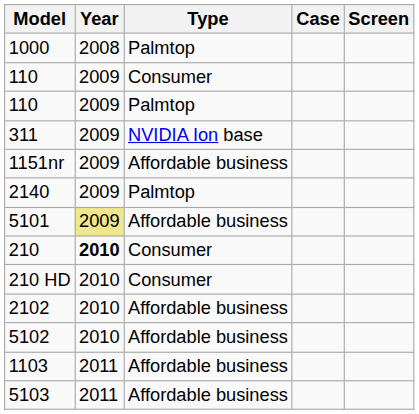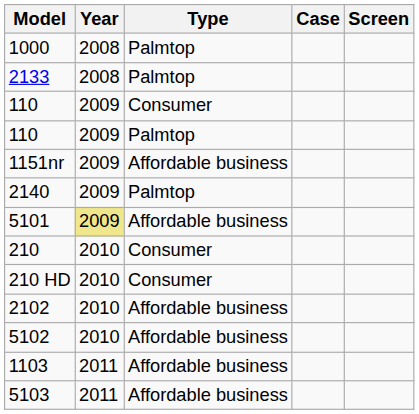+ row: 2133 | 2008 | Palmtop
- row: 311 | 2009 | NVIDIA Ion base
210 | Year: bold -> normal
